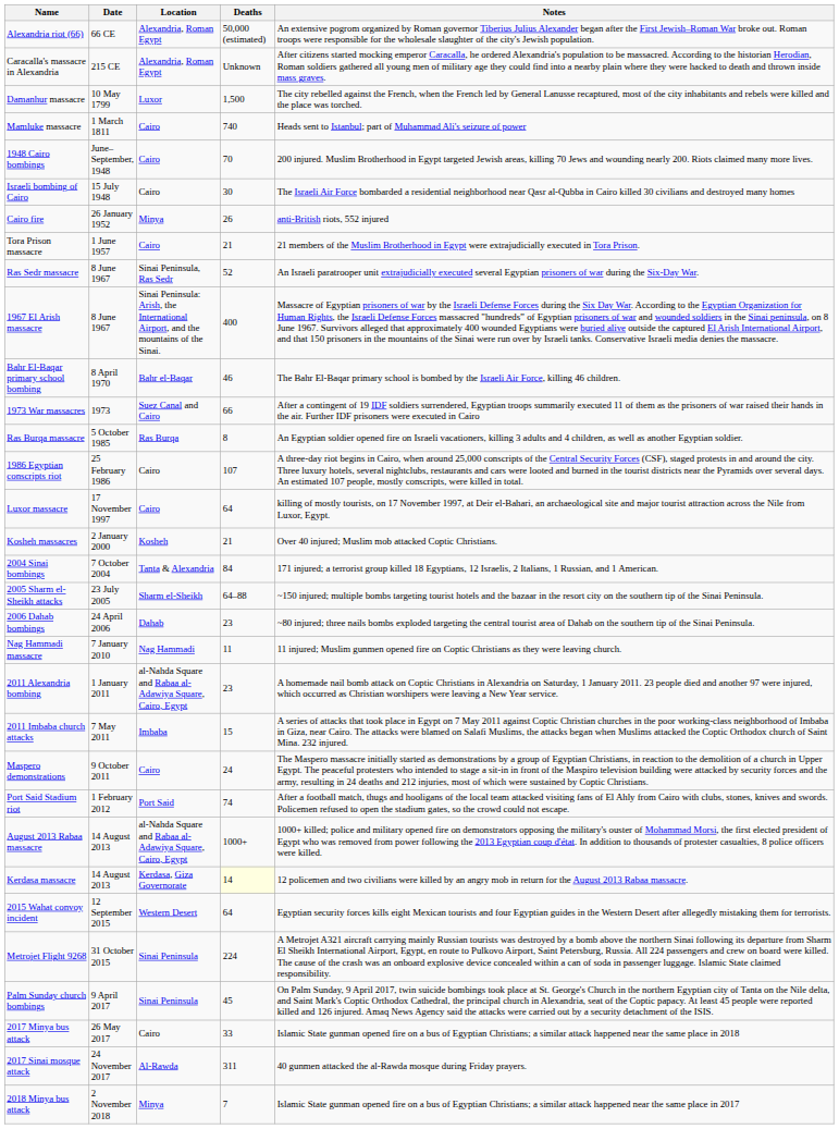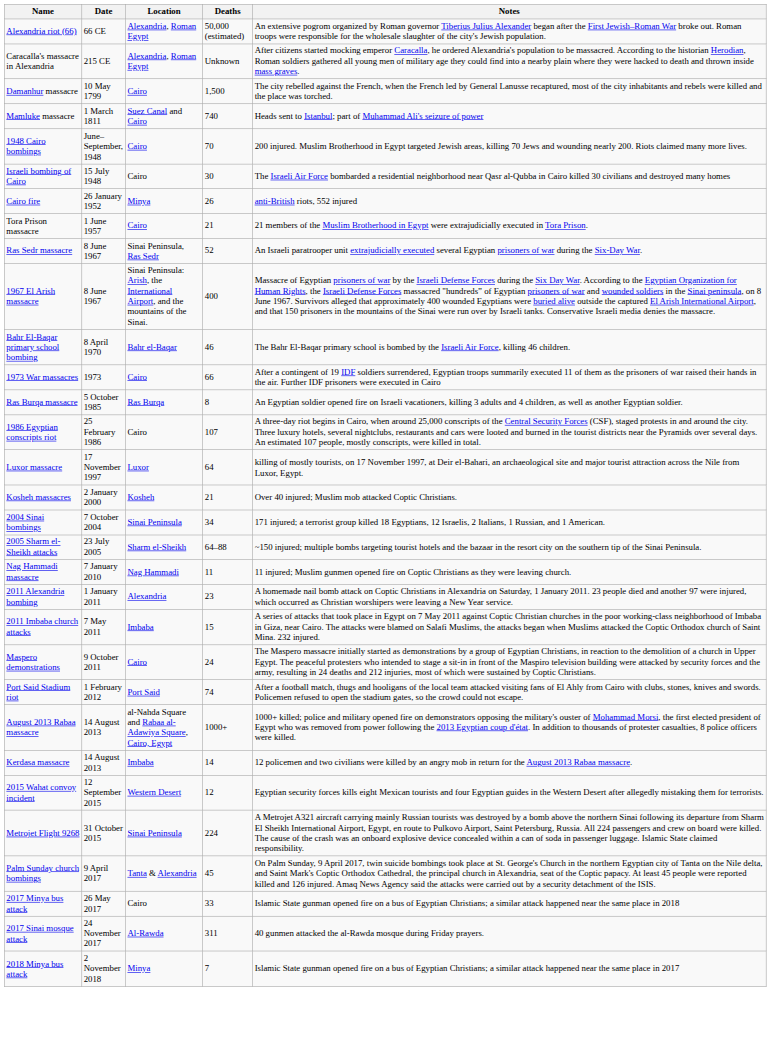Damanhur massacre | Location: Luxor -> Cairo
Mamluke massacre | Location: Cairo -> Suez Canal and Cairo
1973 War massacres | Location: Suez Canal and Cairo -> Cairo
Luxor massacre | Location: Cairo -> Luxor
2004 Sinai bombings | Location: Tanta & Alexandria -> Sinai Peninsula
2004 Sinai bombings | Deaths: 84 -> 34
- row: 2006 Dahab bombings | 24 April 2006 | Dahab | 23 | ~80 injured; three nails bombs exploded targeting the central tourist area of Dahab on the southern tip of the Sinai Peninsula.
2011 Alexandria bombing | Location: al-Nahda Square and Rabaa al-Adawiya Square, Cairo, Egypt -> Alexandria
Kerdasa massacre | Location: Kerdasa, Giza Governorate -> Imbaba
Kerdasa massacre | Deaths: lightyellow background -> no background
2015 Wahat convoy incident | Deaths: 64 -> 12
Palm Sunday church bombings | Location: Sinai Peninsula -> Tanta & Alexandria
